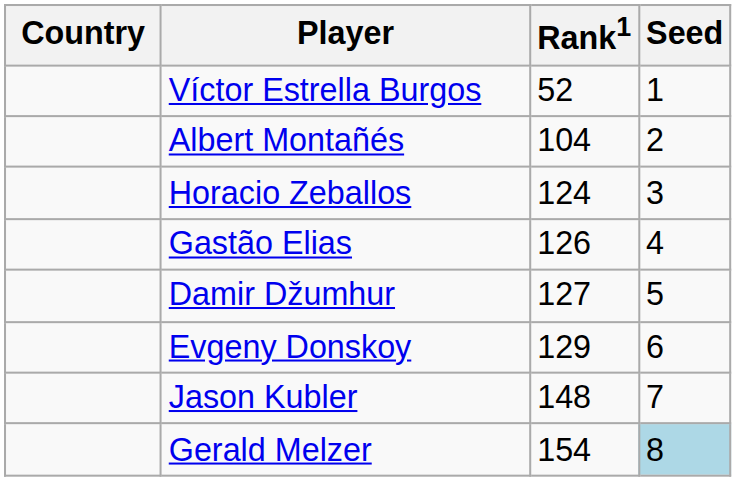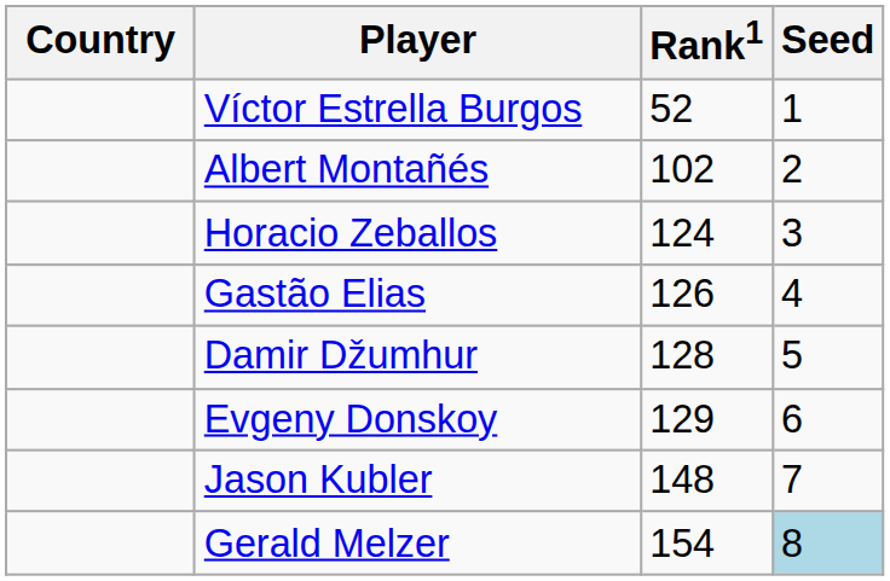Albert Montañés | Rank1: 104 -> 102
Damir Džumhur | Rank1: 127 -> 128
